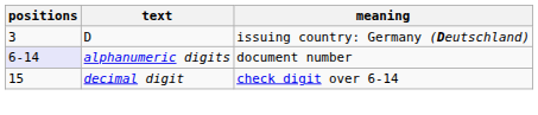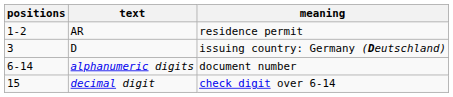+ row: 1-2 | AR | residence permit
alphanumeric digits | positions: lavender background -> no background
